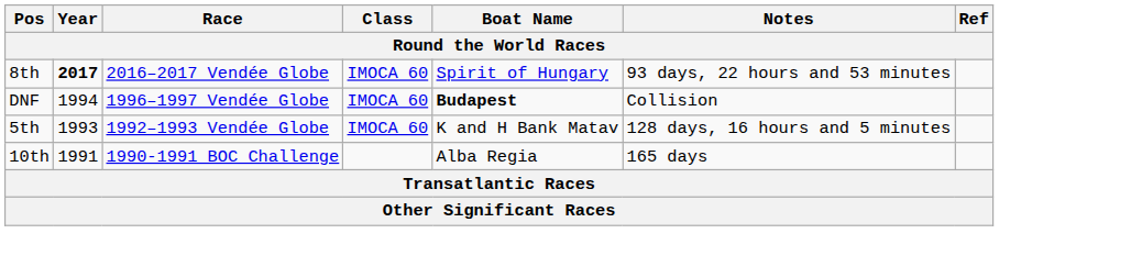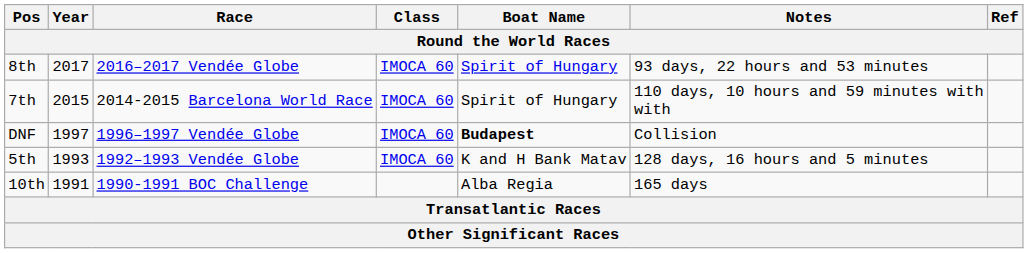8th | Year: bold -> normal
+ row: 7th | 2015 | 2014-2015 Barcelona World Race | IMOCA 60 | Spirit of Hungary | 110 days, 10 hours and 59 minutes with with
DNF | Year: 1994 -> 1997
